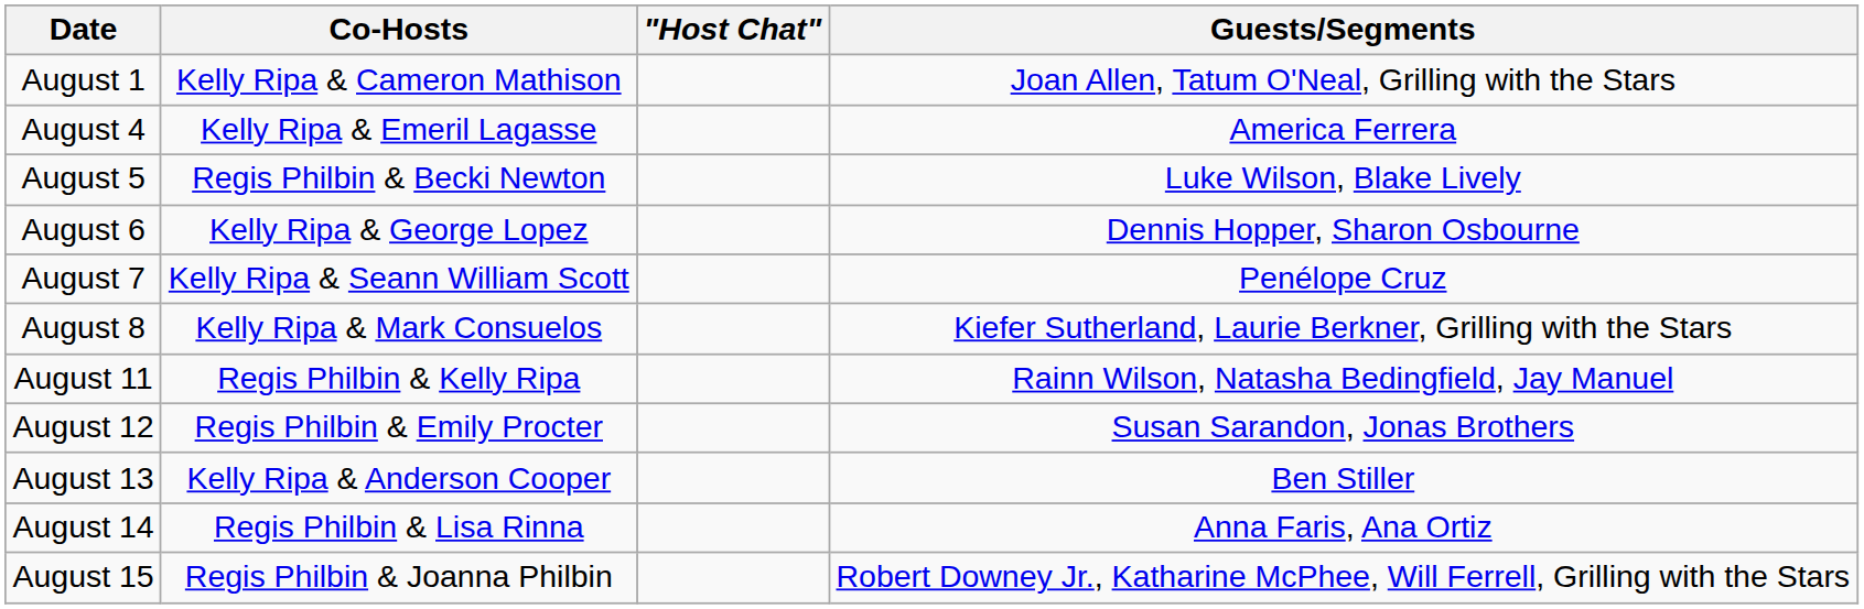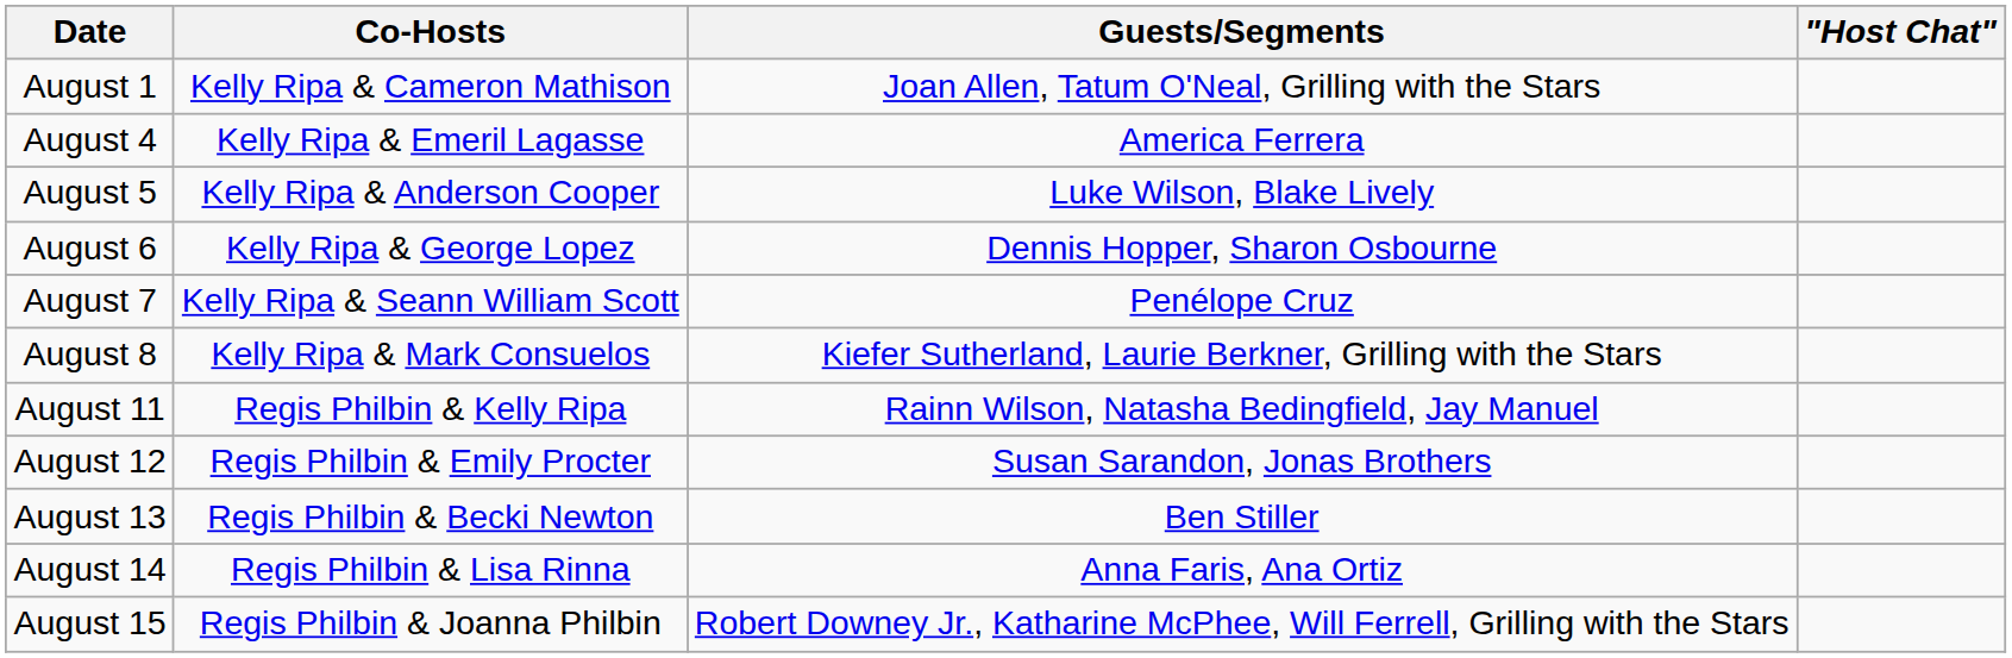columns swapped: "Host Chat" <-> Guests/Segments
August 5 | Co-Hosts: Regis Philbin & Becki Newton -> Kelly Ripa & Anderson Cooper
August 13 | Co-Hosts: Kelly Ripa & Anderson Cooper -> Regis Philbin & Becki Newton
